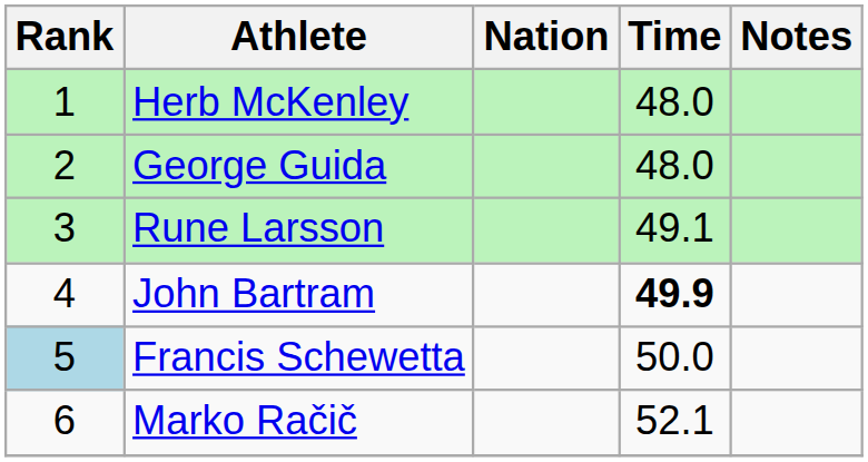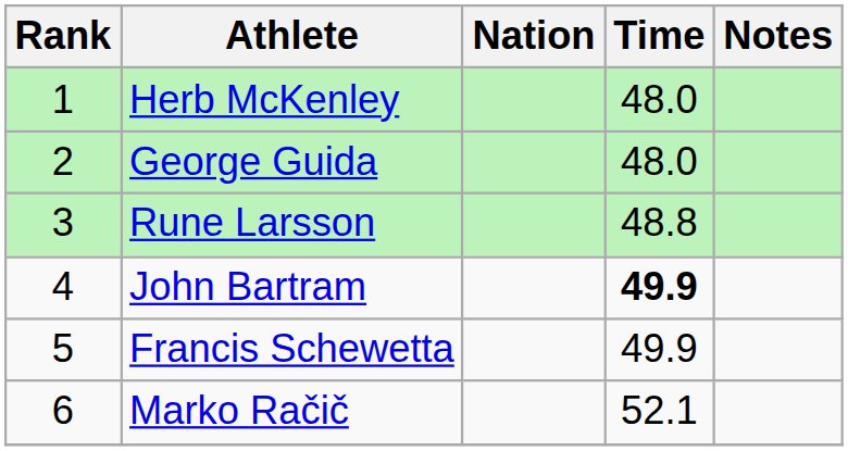Rune Larsson | Time: 49.1 -> 48.8
Francis Schewetta | Rank: lightblue background -> no background
Francis Schewetta | Time: 50.0 -> 49.9
